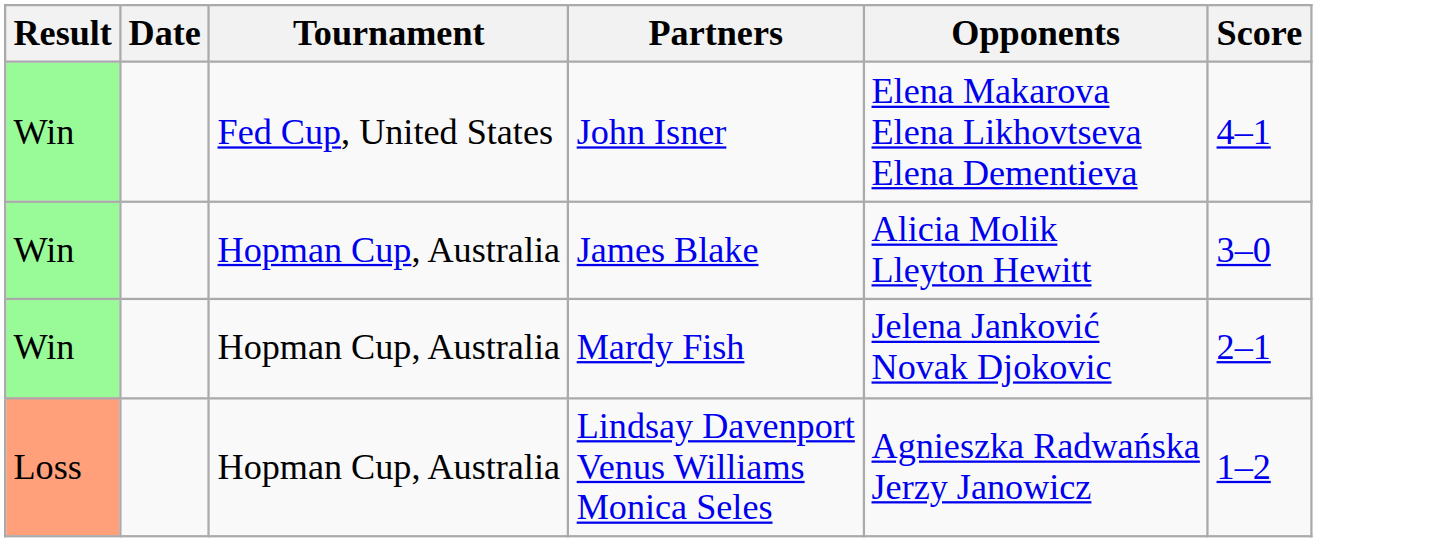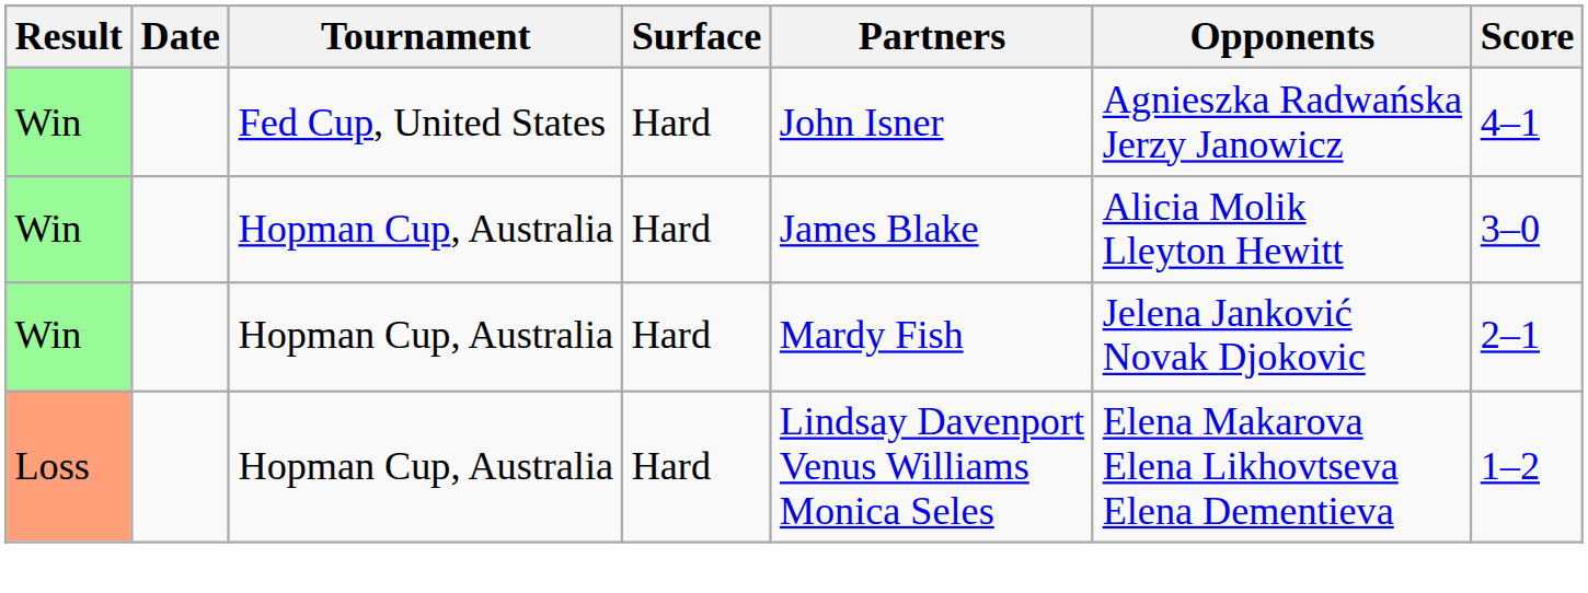+ column: Surface | Hard | Hard | Hard | Hard
Win / Fed Cup, United States | Opponents: Elena Makarova Elena Likhovtseva Elena Dementieva -> Agnieszka Radwańska Jerzy Janowicz
Loss | Opponents: Agnieszka Radwańska Jerzy Janowicz -> Elena Makarova Elena Likhovtseva Elena Dementieva
